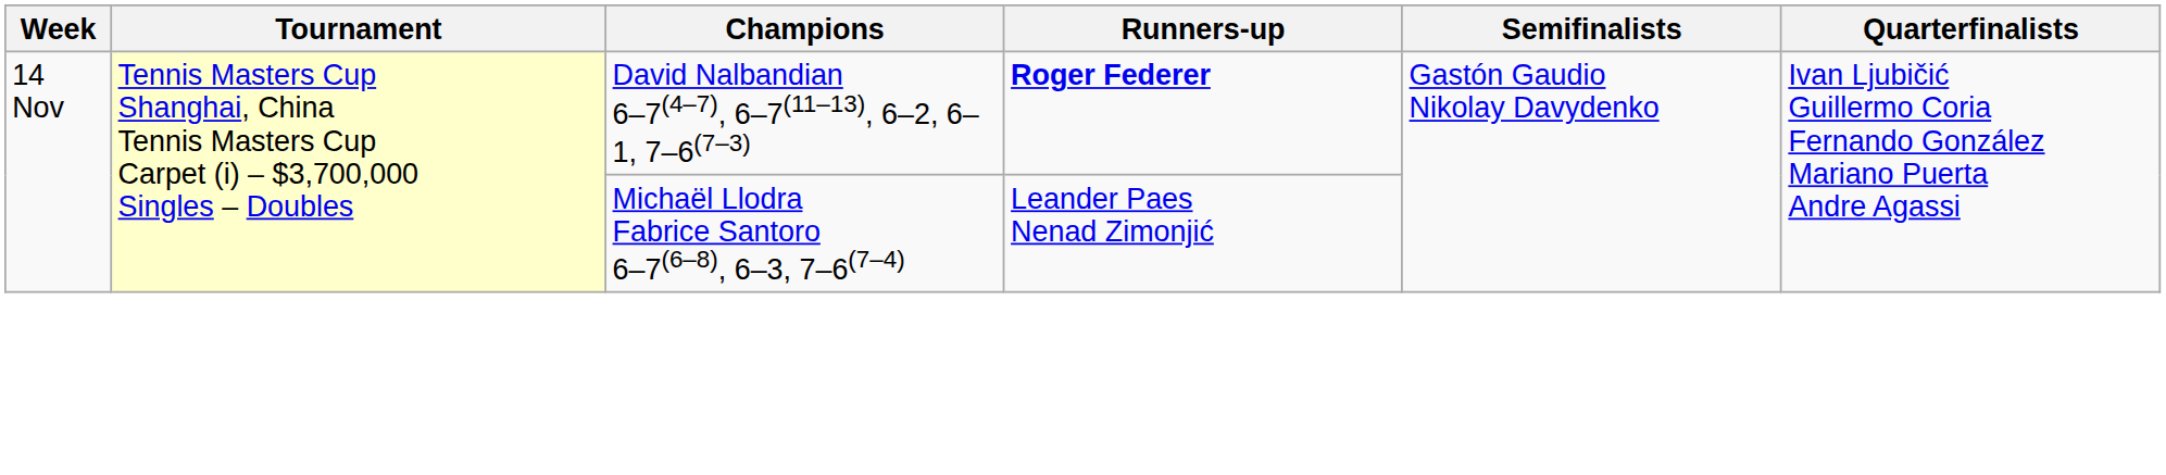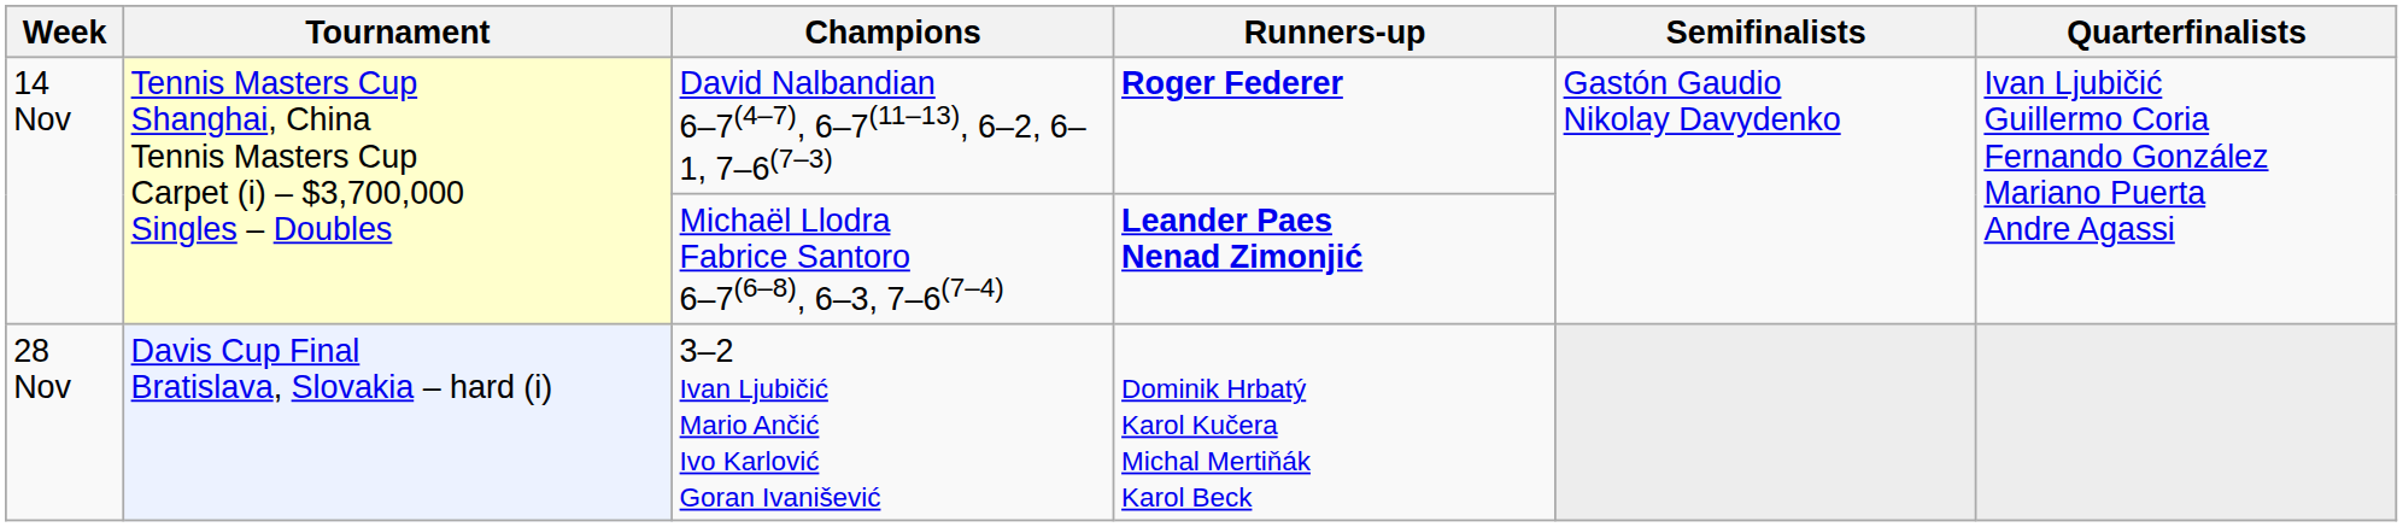Michaël Llodra Fabrice Santoro 6–7(6–8), 6–3, 7–6(7–4) | Runners-up: normal -> bold
+ row: 28 Nov | Davis Cup Final Bratislava, Slovakia – hard (i) | 3–2 Ivan Ljubičić Mario Ančić Ivo Karlović Goran Ivanišević | Dominik Hrbatý Karol Kučera Michal Mertiňák Karol Beck
